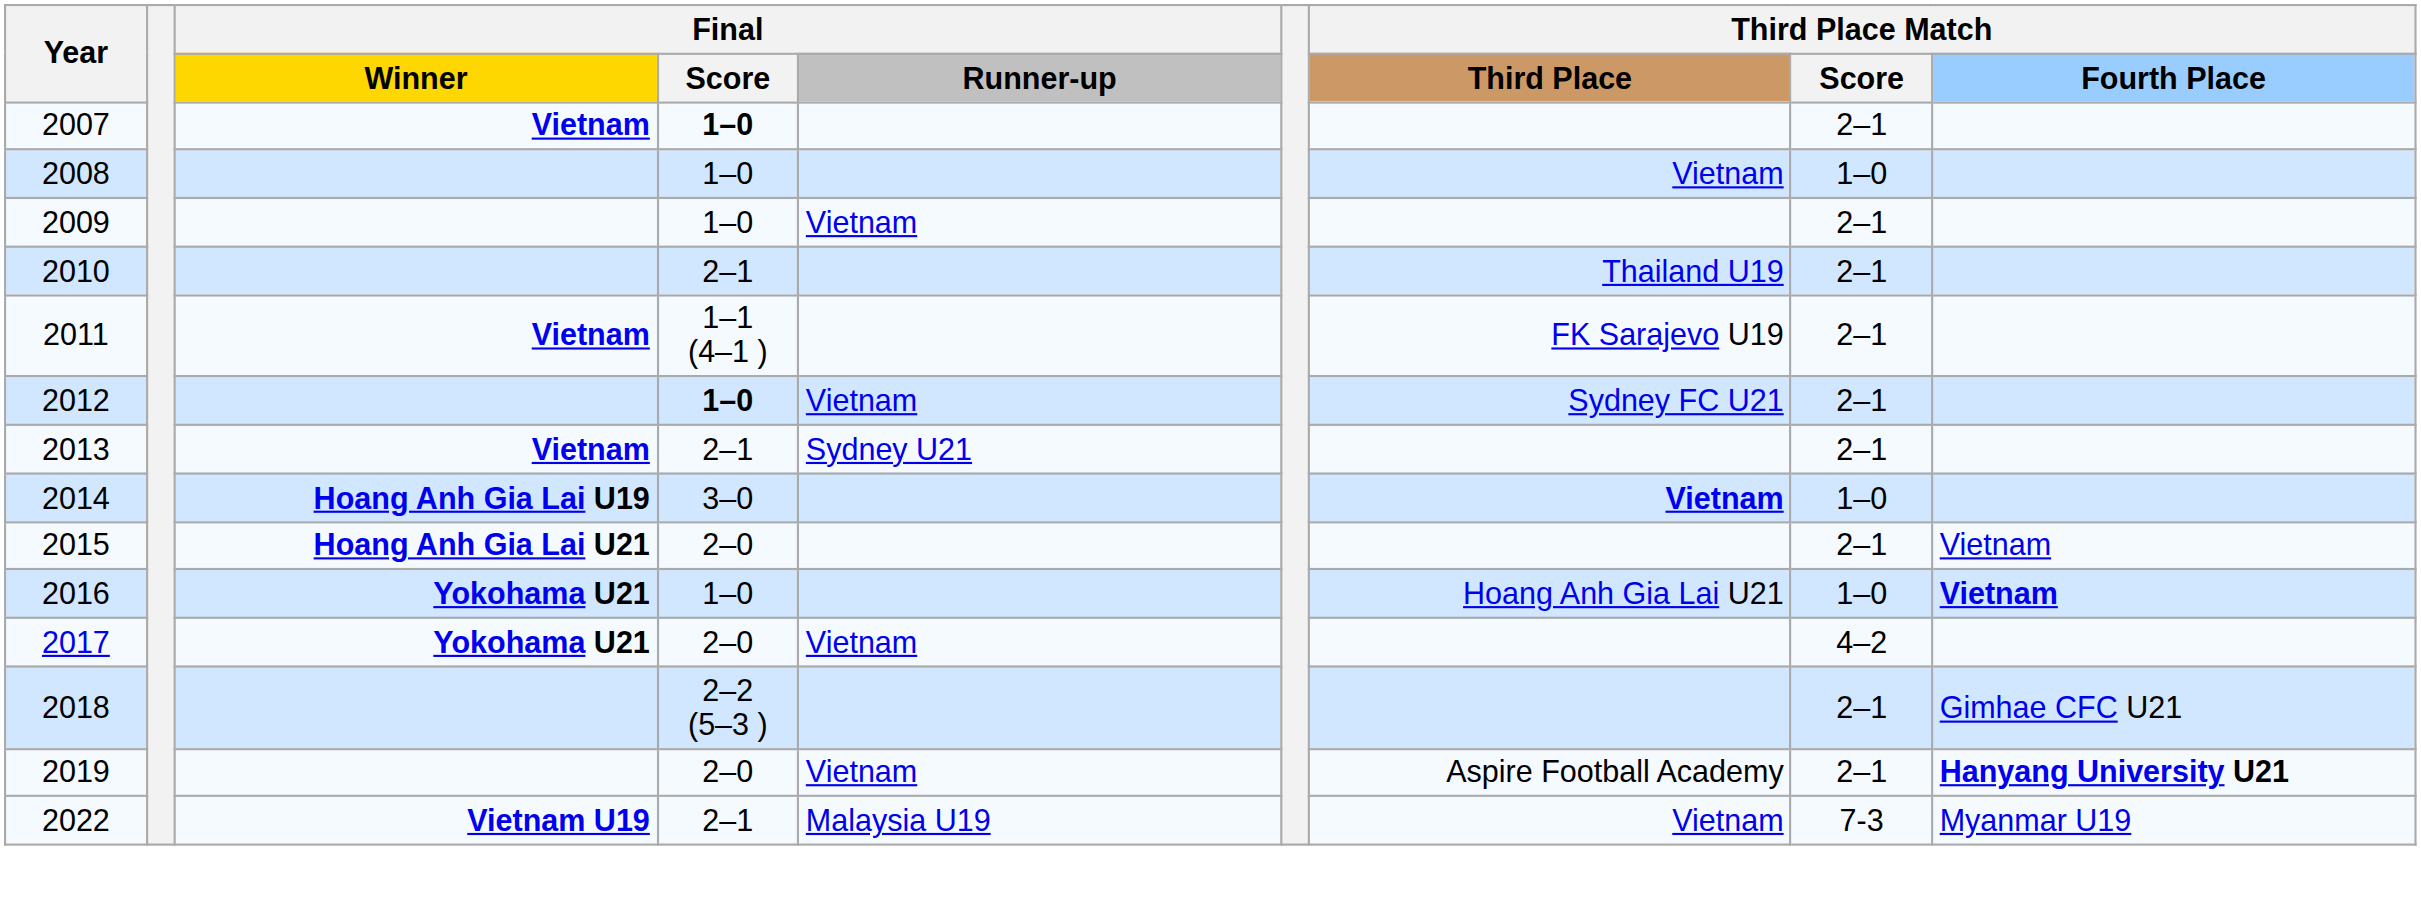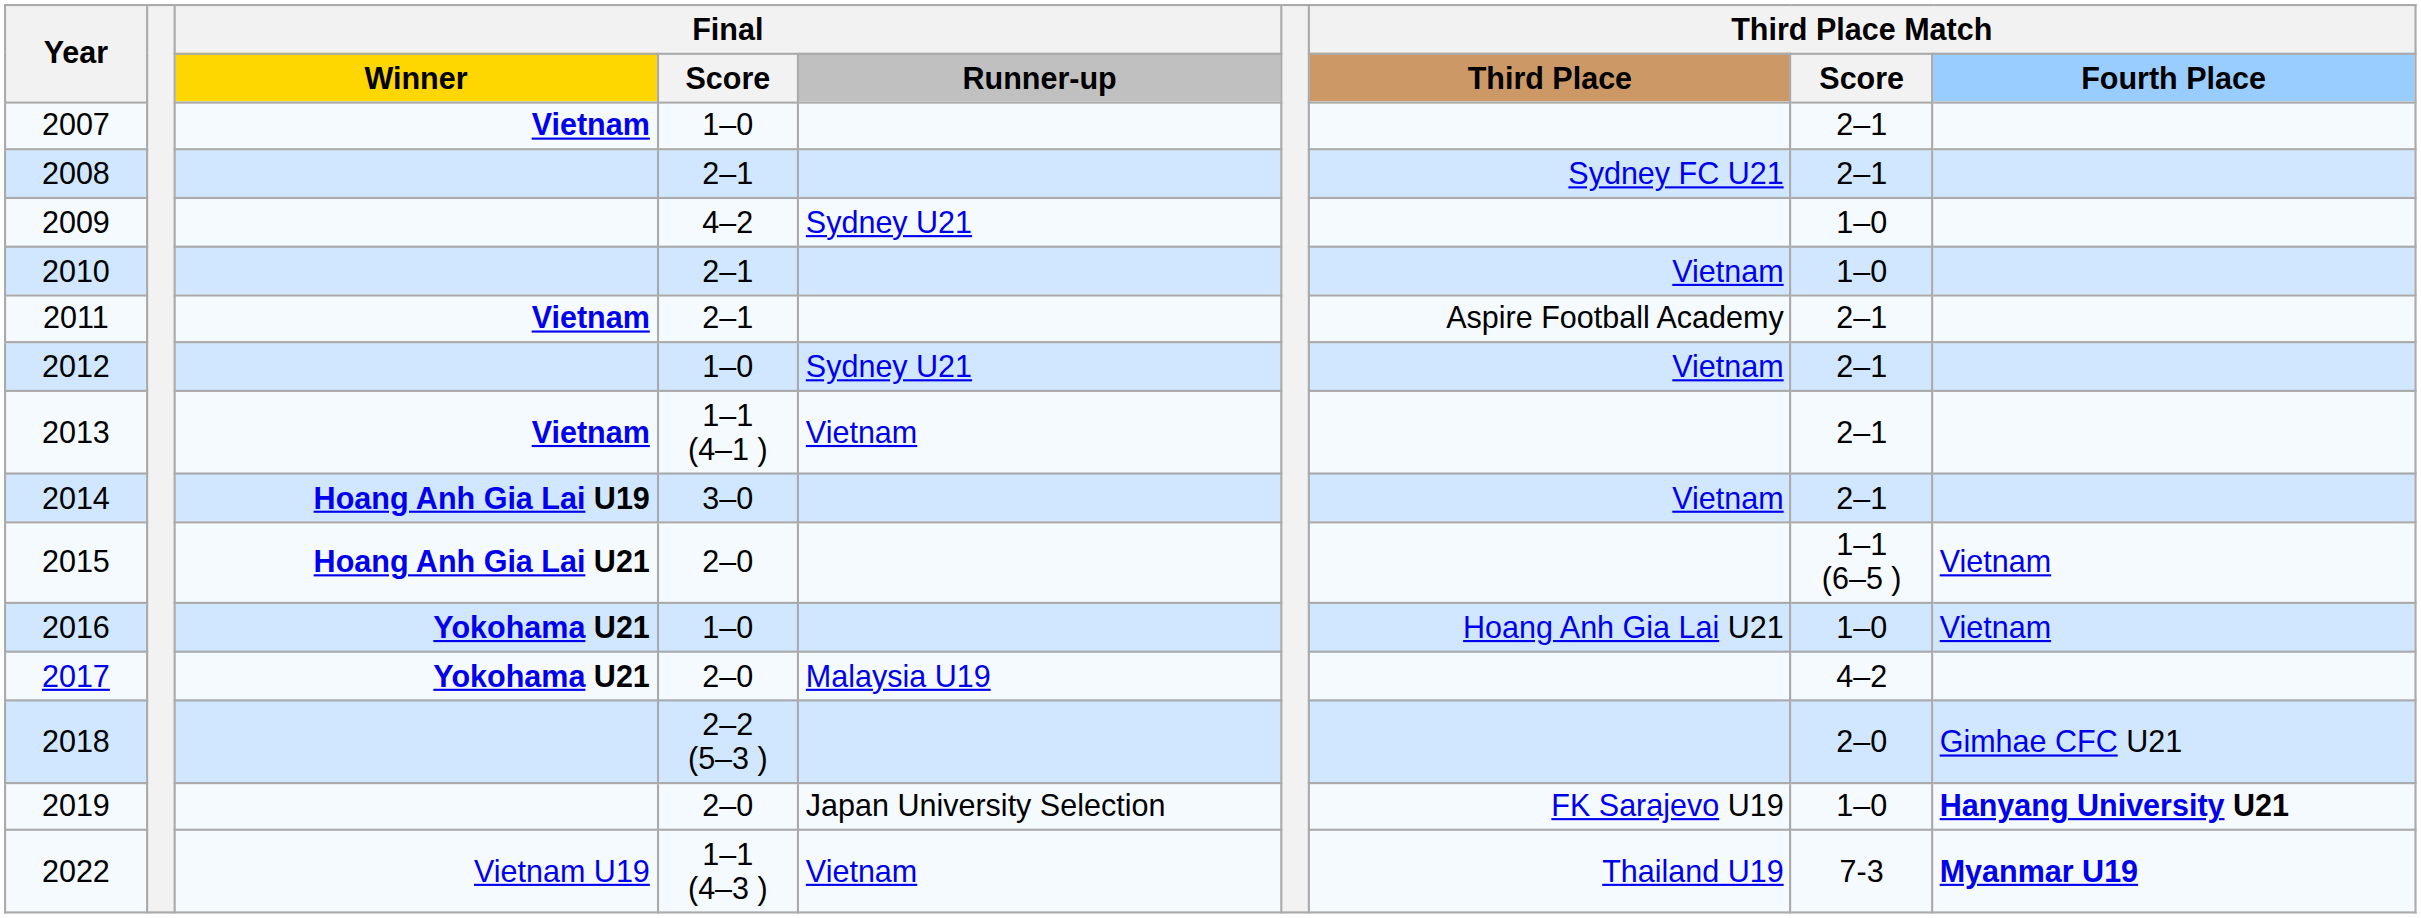2007 | Final / Score: bold -> normal
2008 | Final / Score: 1–0 -> 2–1
2008 | Third Place Match / Third Place: Vietnam -> Sydney FC U21
2008 | Third Place Match / Score: 1–0 -> 2–1
2009 | Final / Score: 1–0 -> 4–2
2009 | Final / Runner-up: Vietnam -> Sydney U21
2009 | Third Place Match / Score: 2–1 -> 1–0
2010 | Third Place Match / Third Place: Thailand U19 -> Vietnam
2010 | Third Place Match / Score: 2–1 -> 1–0
2011 | Final / Score: 1–1 (4–1 ) -> 2–1
2011 | Third Place Match / Third Place: FK Sarajevo U19 -> Aspire Football Academy
2012 | Final / Score: bold -> normal
2012 | Final / Runner-up: Vietnam -> Sydney U21
2012 | Third Place Match / Third Place: Sydney FC U21 -> Vietnam
2013 | Final / Score: 2–1 -> 1–1 (4–1 )
2013 | Final / Runner-up: Sydney U21 -> Vietnam
2014 | Third Place Match / Third Place: bold -> normal
2014 | Third Place Match / Score: 1–0 -> 2–1
2015 | Third Place Match / Score: 2–1 -> 1–1 (6–5 )
2016 | Third Place Match / Fourth Place: bold -> normal
2017 | Final / Runner-up: Vietnam -> Malaysia U19
2018 | Third Place Match / Score: 2–1 -> 2–0
2019 | Final / Runner-up: Vietnam -> Japan University Selection
2019 | Third Place Match / Third Place: Aspire Football Academy -> FK Sarajevo U19
2019 | Third Place Match / Score: 2–1 -> 1–0
2022 | Final / Winner: bold -> normal
2022 | Final / Score: 2–1 -> 1–1 (4–3 )
2022 | Final / Runner-up: Malaysia U19 -> Vietnam
2022 | Third Place Match / Third Place: Vietnam -> Thailand U19
2022 | Third Place Match / Fourth Place: normal -> bold
